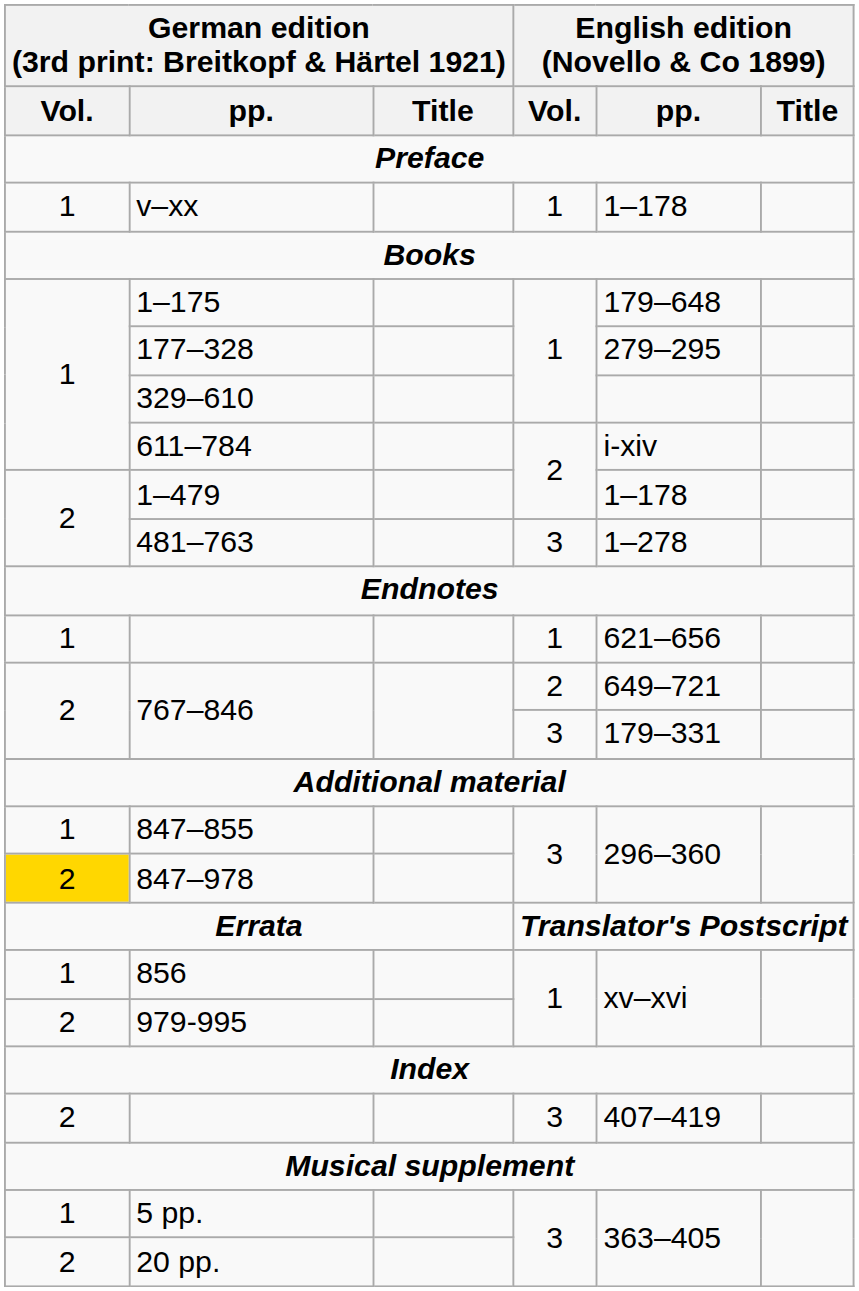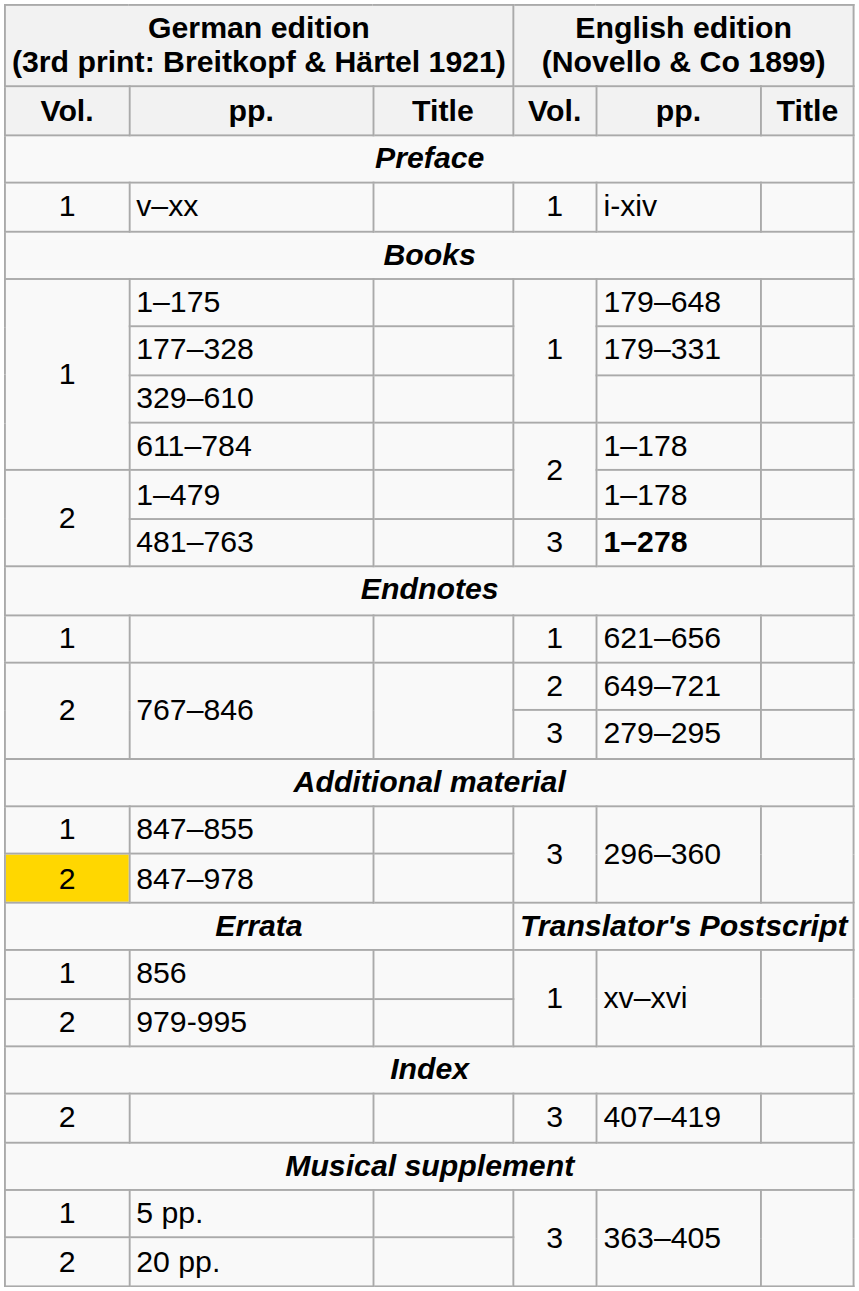v–xx | English edition (Novello & Co 1899) / pp.: 1–178 -> i-xiv
177–328 | English edition (Novello & Co 1899) / pp.: 279–295 -> 179–331
611–784 | English edition (Novello & Co 1899) / pp.: i-xiv -> 1–178
481–763 | English edition (Novello & Co 1899) / pp.: normal -> bold
767–846 / 3 | English edition (Novello & Co 1899) / pp.: 179–331 -> 279–295
